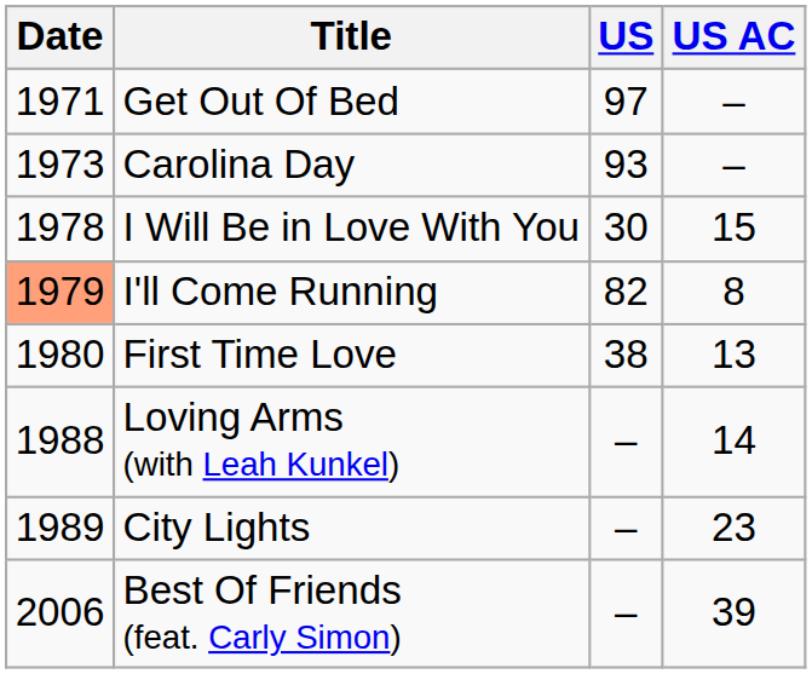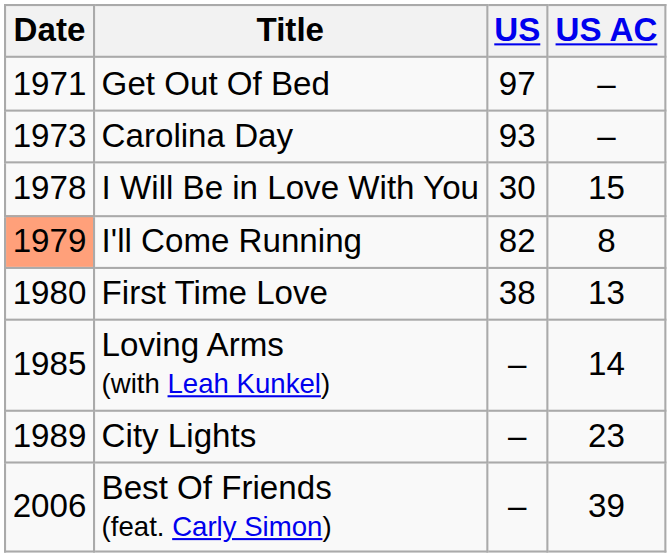Loving Arms (with Leah Kunkel) | Date: 1988 -> 1985
